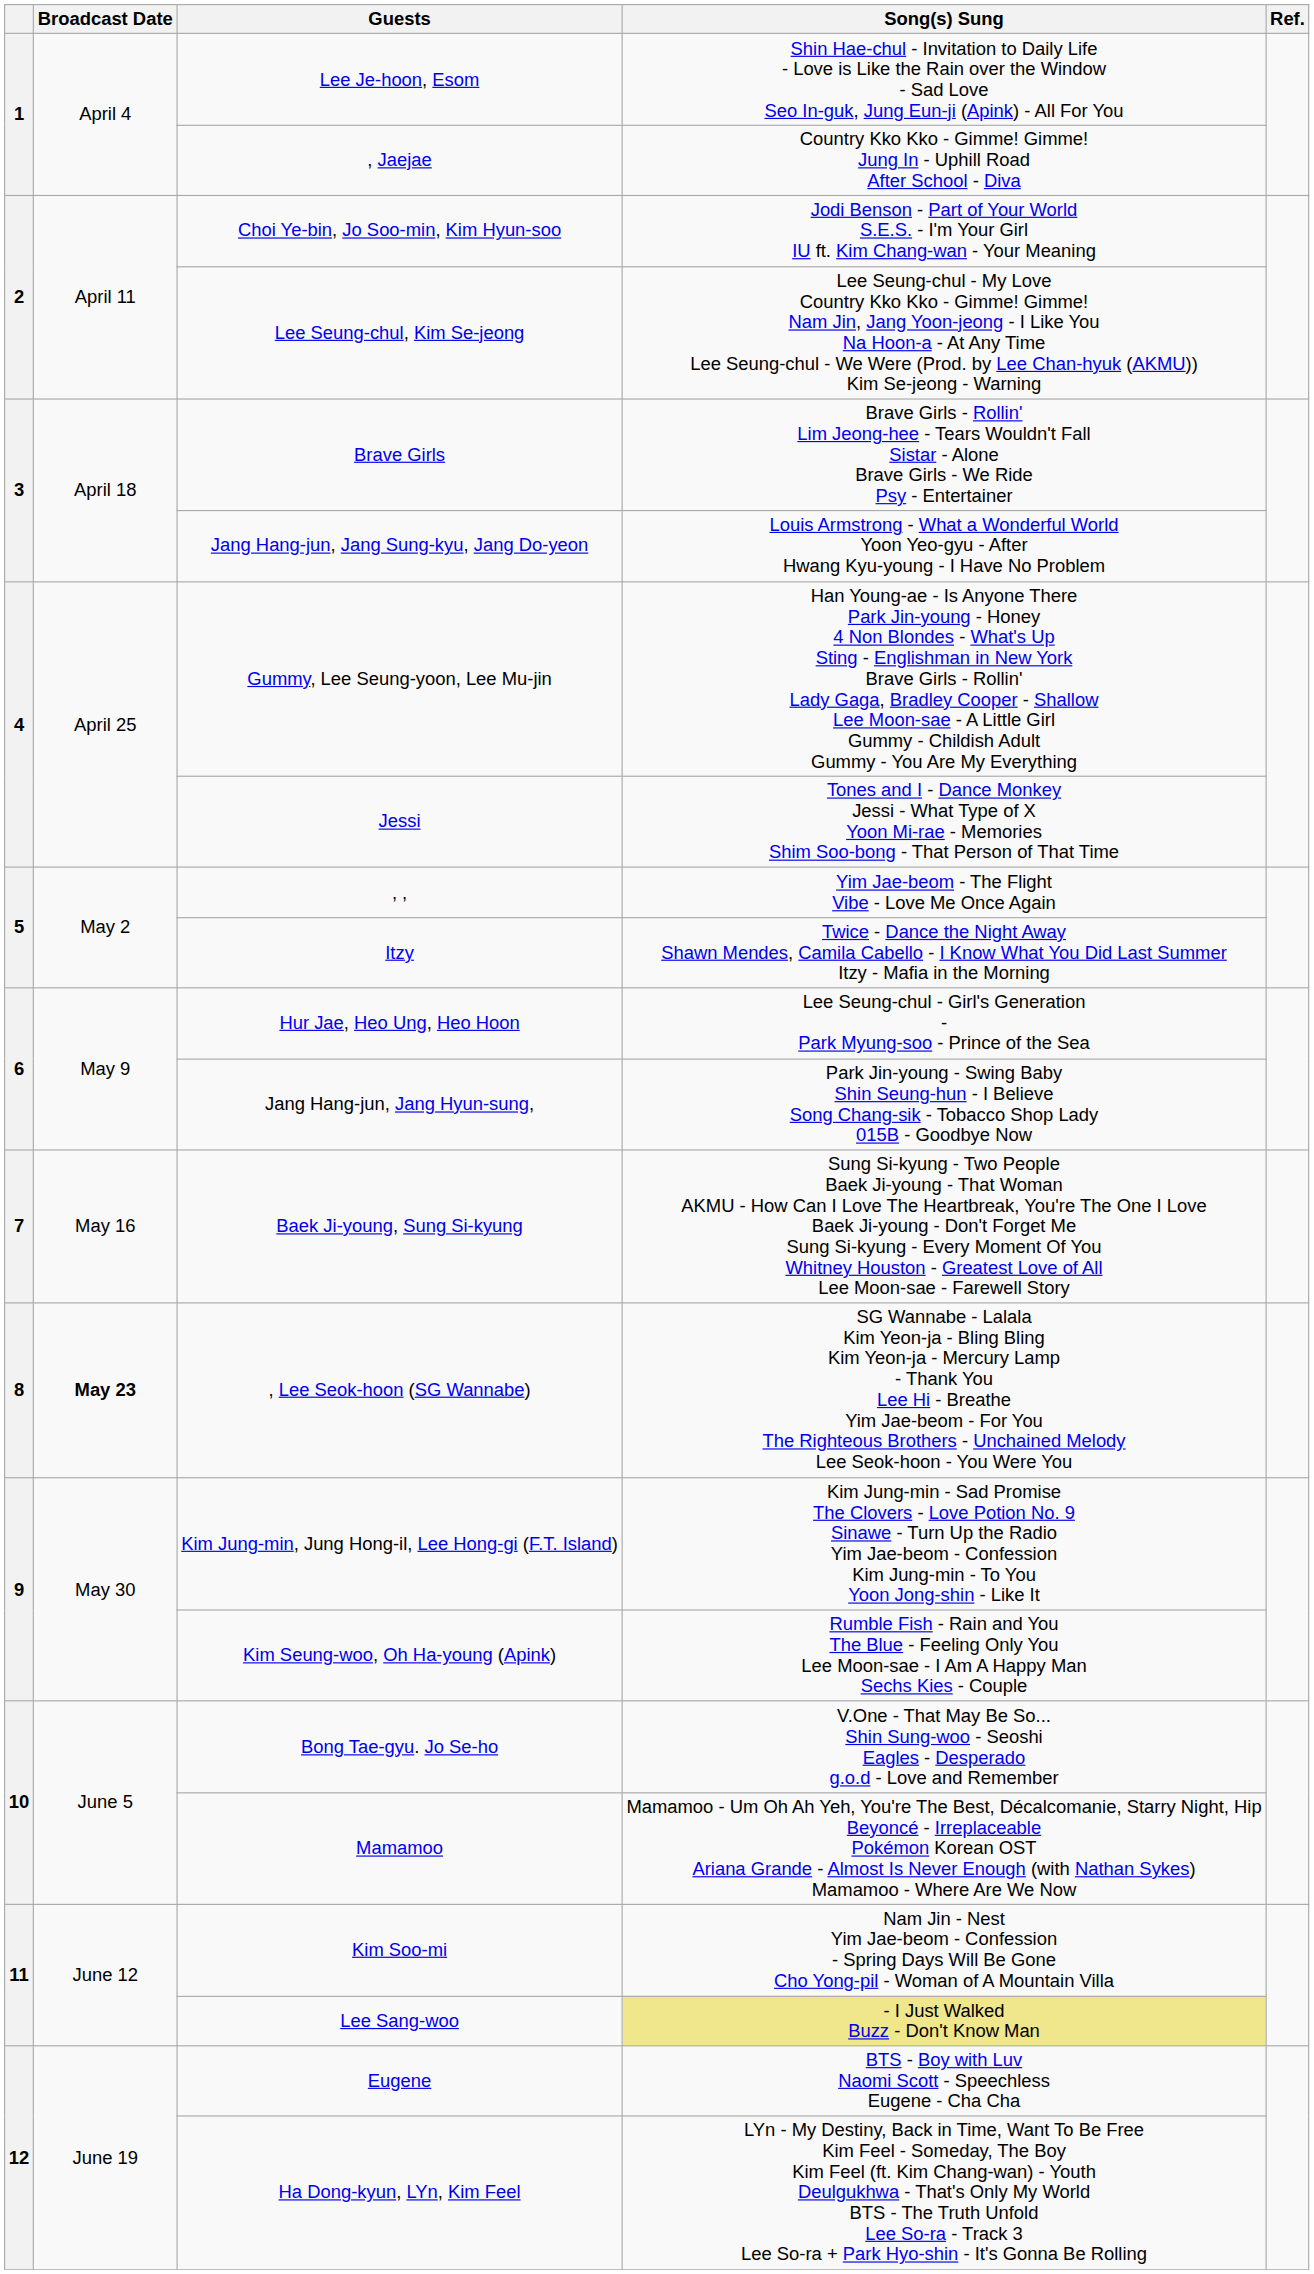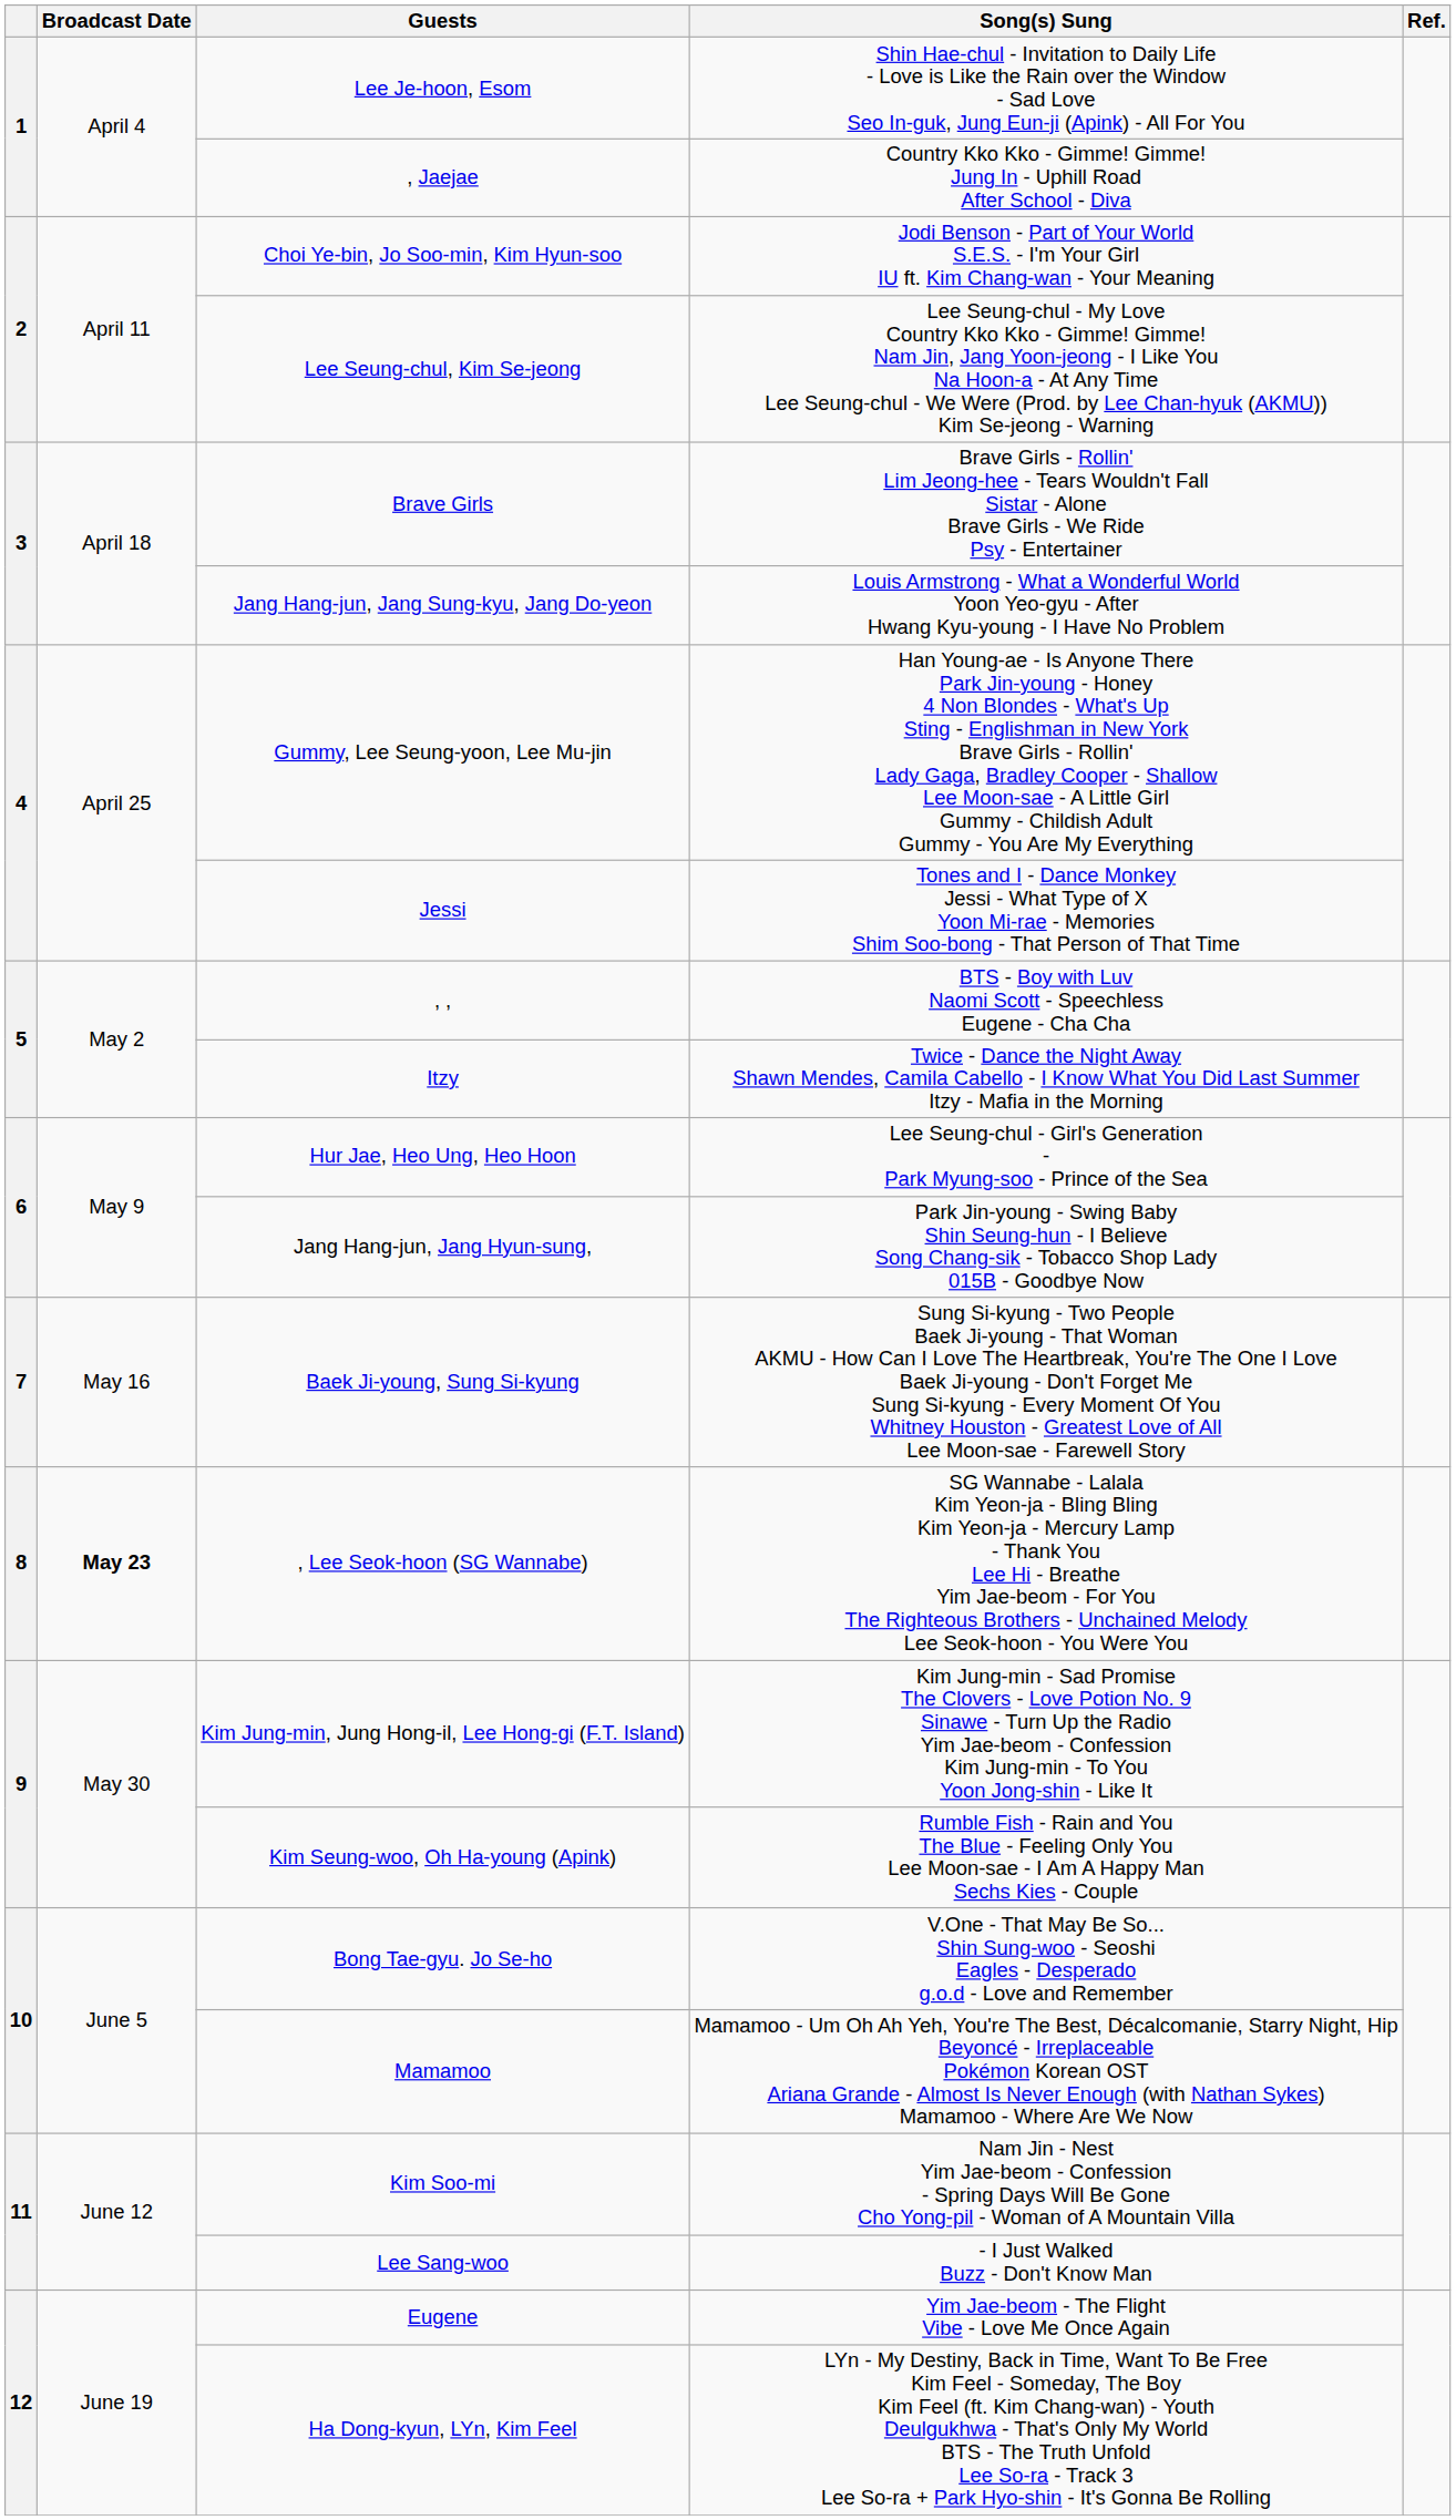, , | Song(s) Sung: Yim Jae-beom - The Flight Vibe - Love Me Once Again -> BTS - Boy with Luv Naomi Scott - Speechless Eugene - Cha Cha
Lee Sang-woo | Song(s) Sung: khaki background -> no background
Eugene | Song(s) Sung: BTS - Boy with Luv Naomi Scott - Speechless Eugene - Cha Cha -> Yim Jae-beom - The Flight Vibe - Love Me Once Again
